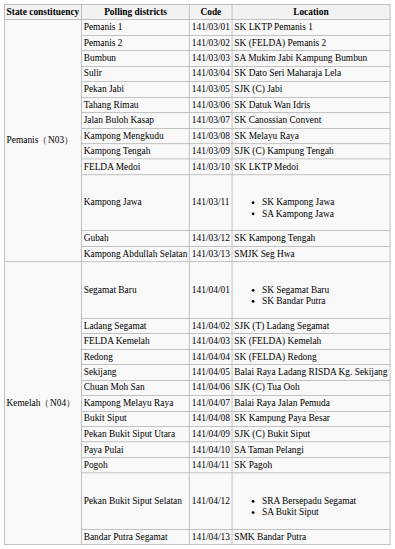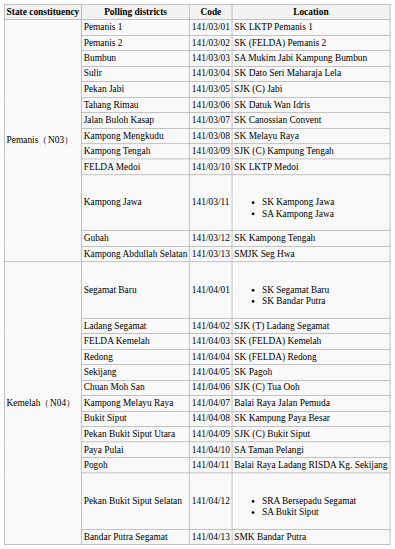Sekijang | Location: Balai Raya Ladang RISDA Kg. Sekijang -> SK Pagoh
Pogoh | Location: SK Pagoh -> Balai Raya Ladang RISDA Kg. Sekijang
